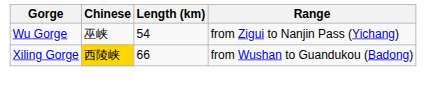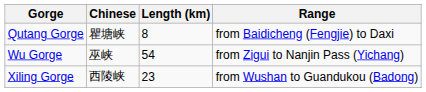+ row: Qutang Gorge | 瞿塘峡 | 8 | from Baidicheng (Fengjie) to Daxi
Xiling Gorge | Chinese: gold background -> no background
Xiling Gorge | Length (km): 66 -> 23
